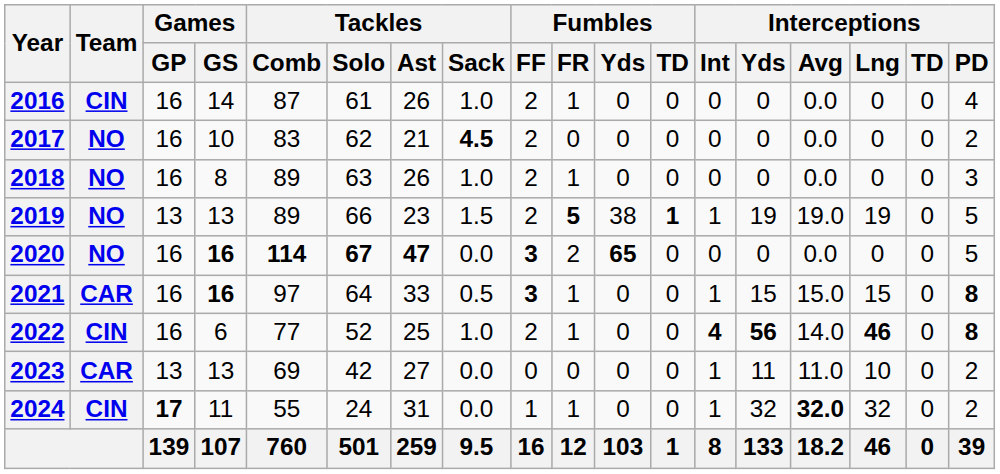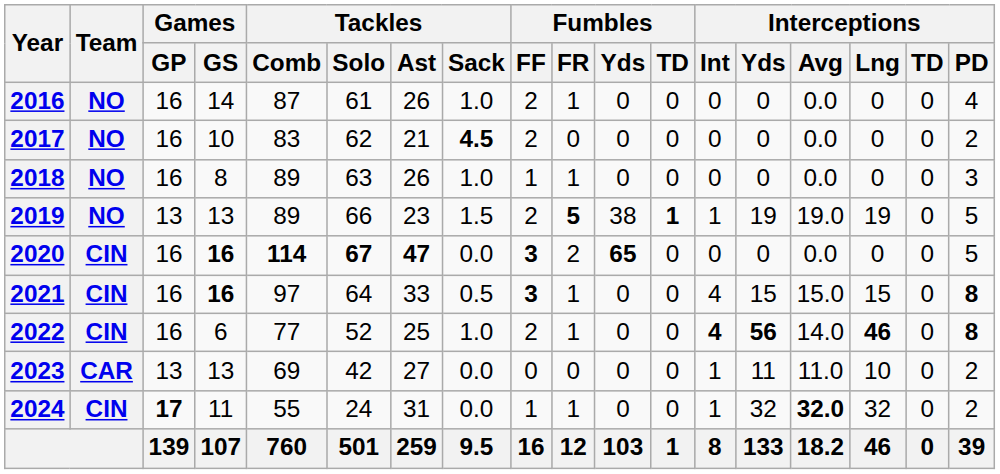2016 | Team: CIN -> NO
2018 | Fumbles / FF: 2 -> 1
2020 | Team: NO -> CIN
2021 | Team: CAR -> CIN
2021 | Interceptions / Int: 1 -> 4
